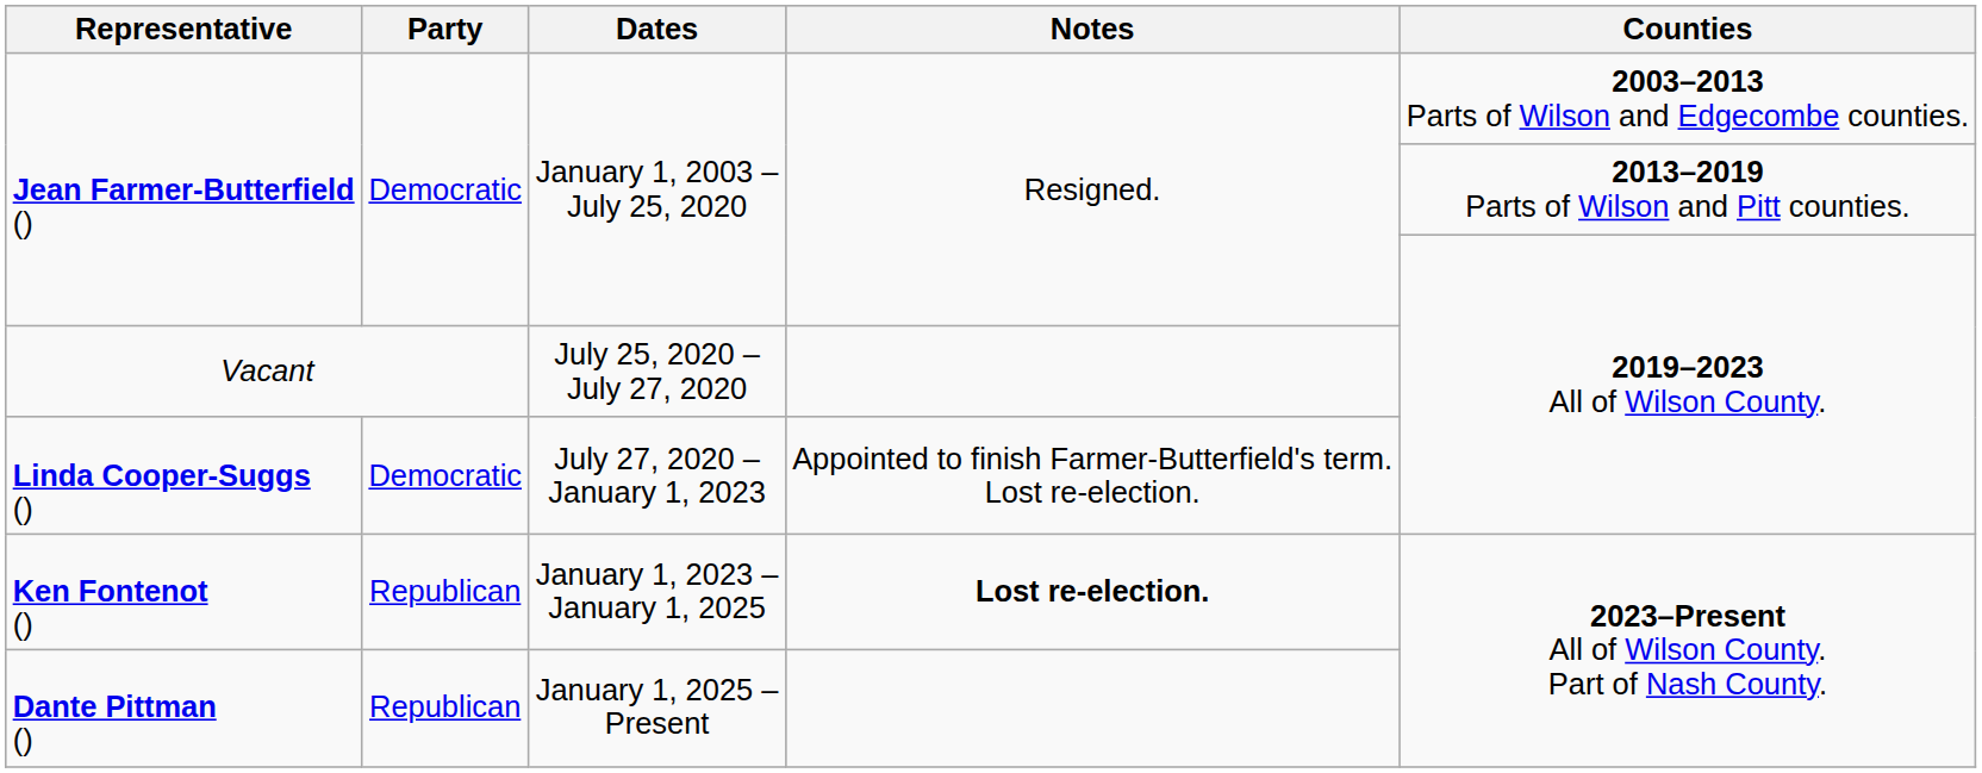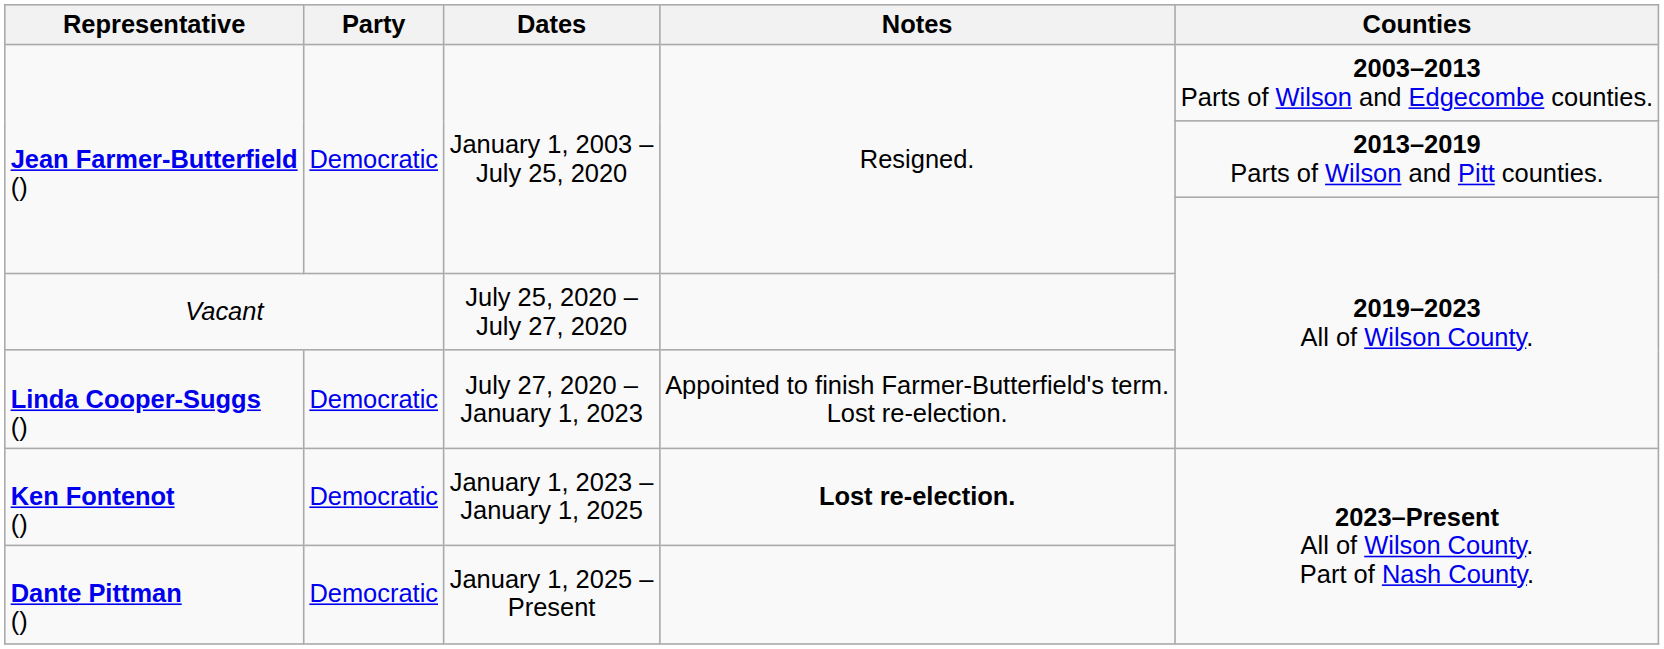Ken Fontenot () | Party: Republican -> Democratic
Dante Pittman () | Party: Republican -> Democratic
